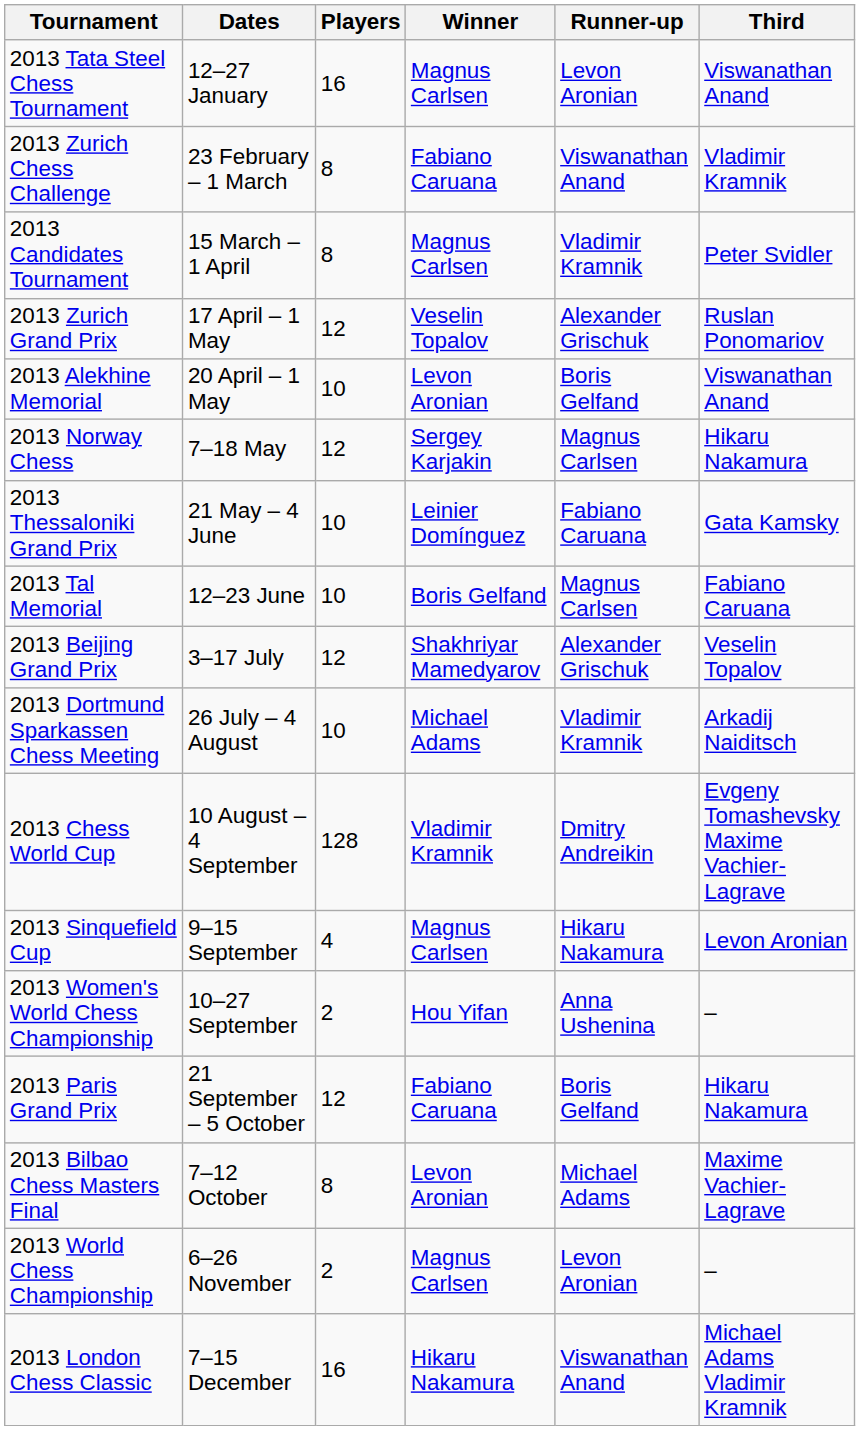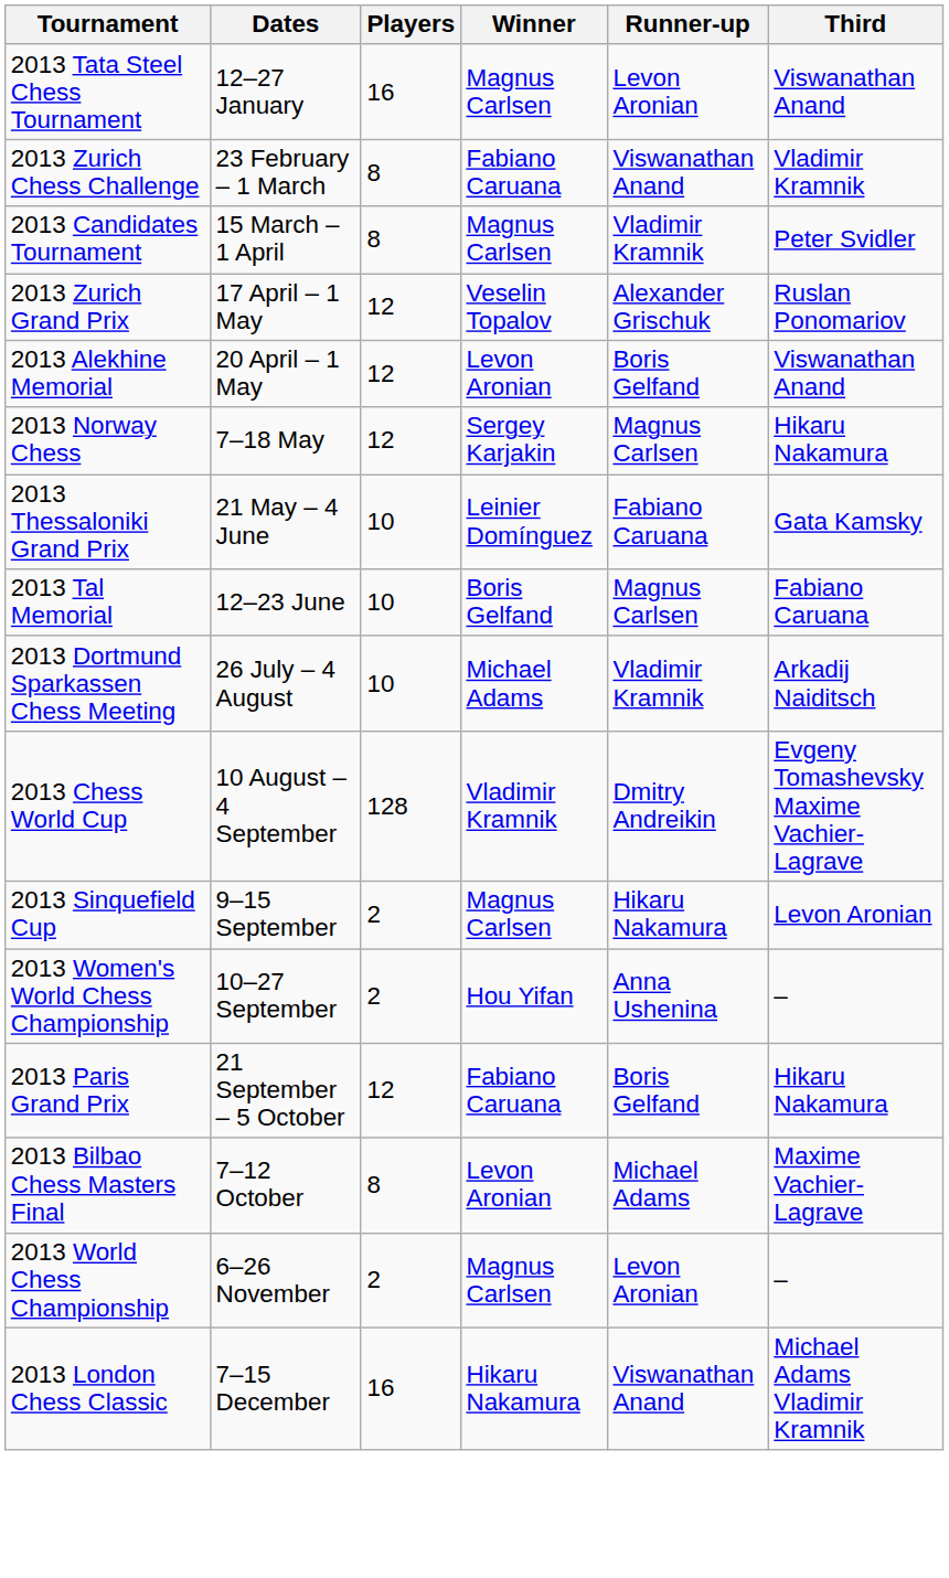2013 Alekhine Memorial | Players: 10 -> 12
- row: 2013 Beijing Grand Prix | 3–17 July | 12 | Shakhriyar Mamedyarov | Alexander Grischuk | Veselin Topalov
2013 Sinquefield Cup | Players: 4 -> 2
